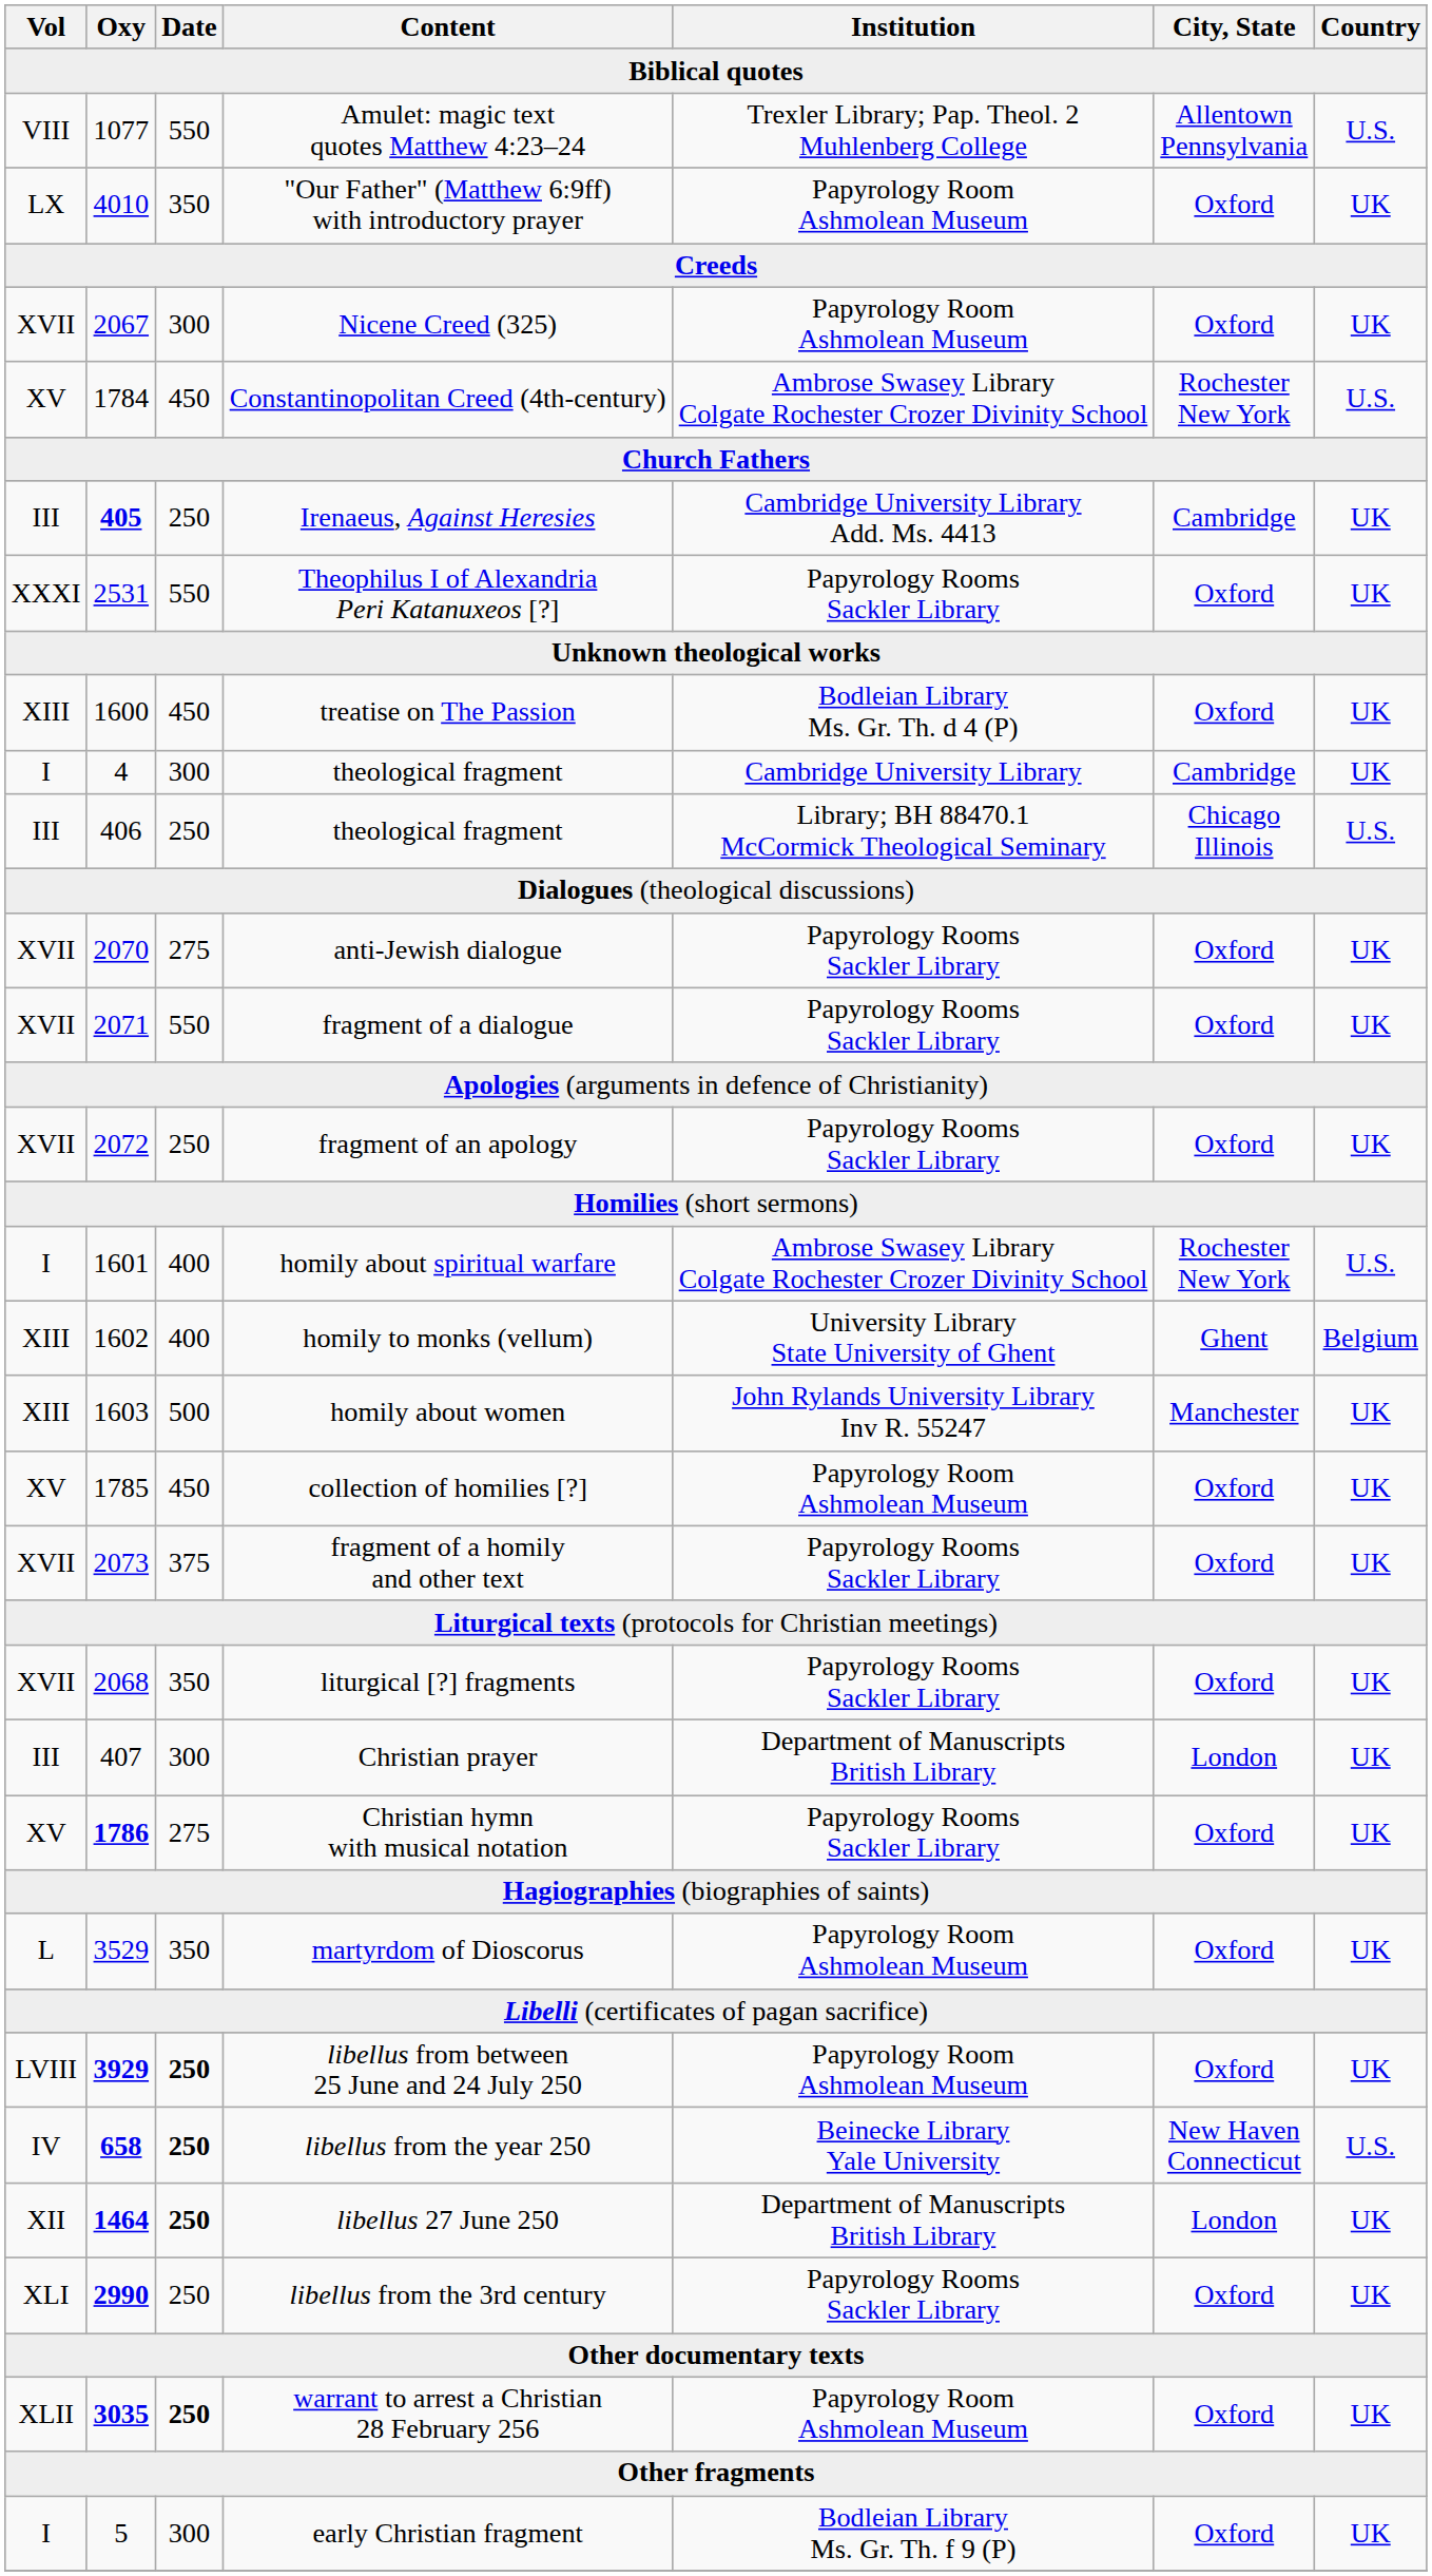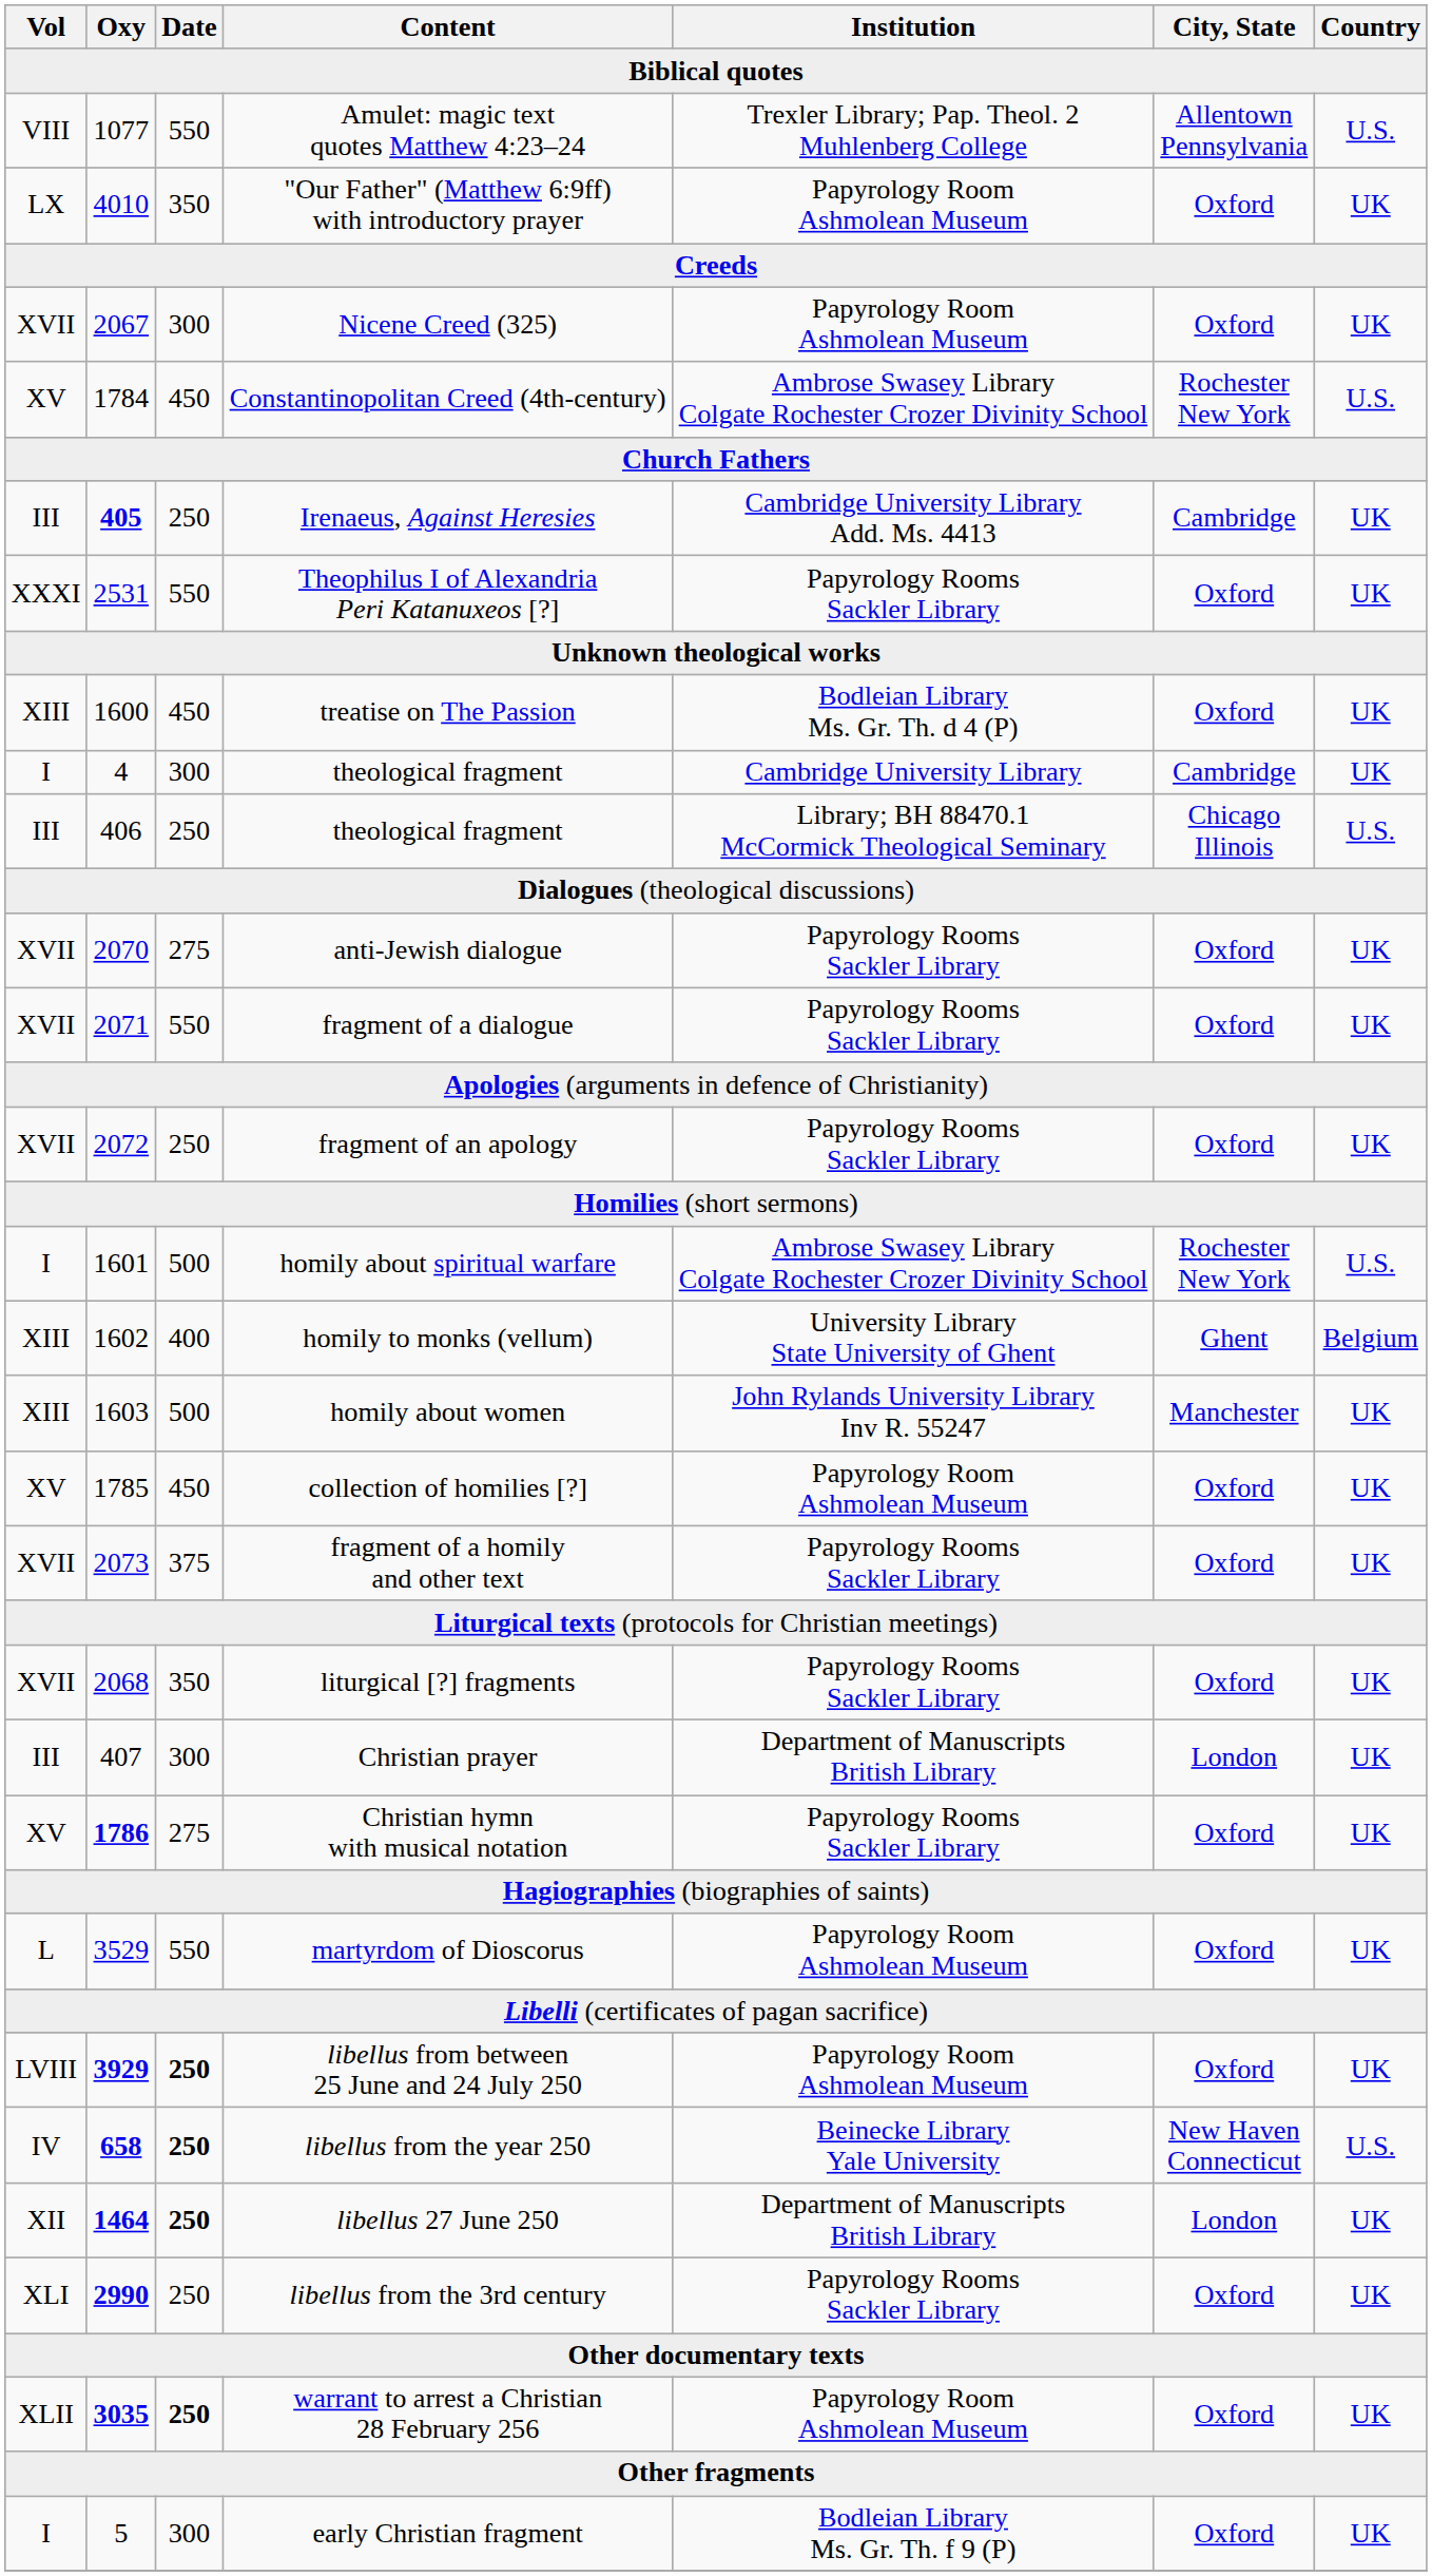homily about spiritual warfare | Date: 400 -> 500
martyrdom of Dioscorus | Date: 350 -> 550
